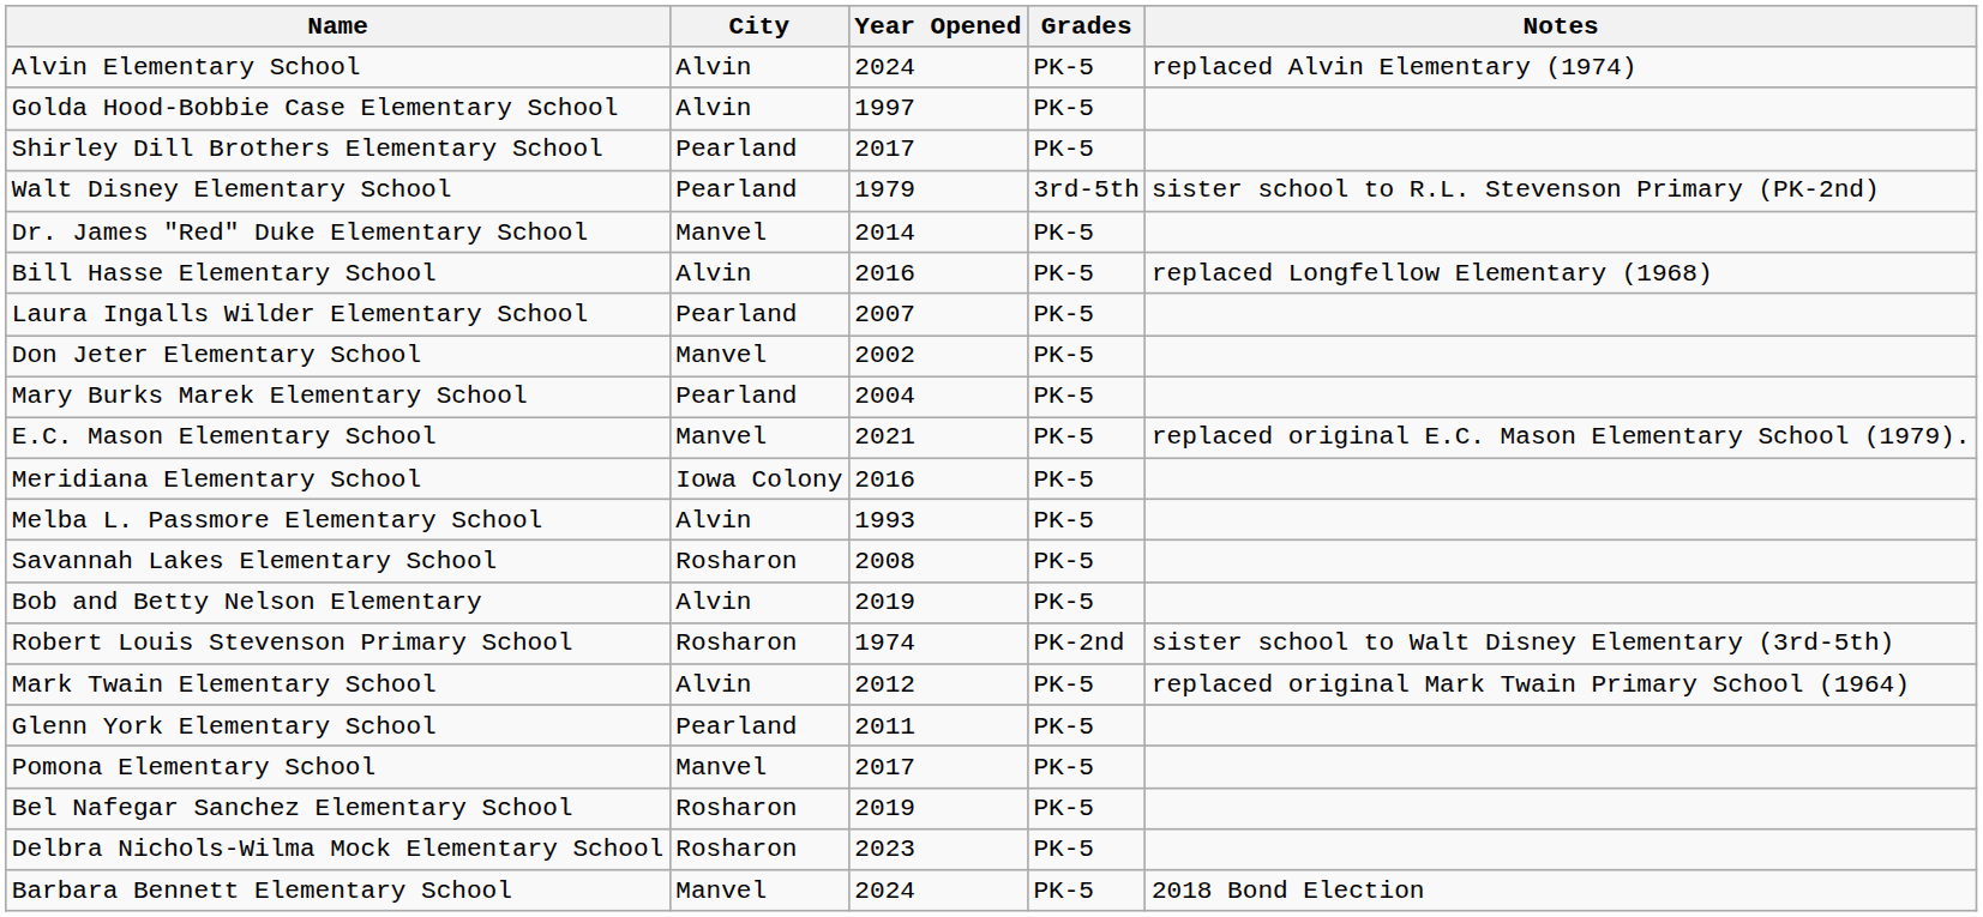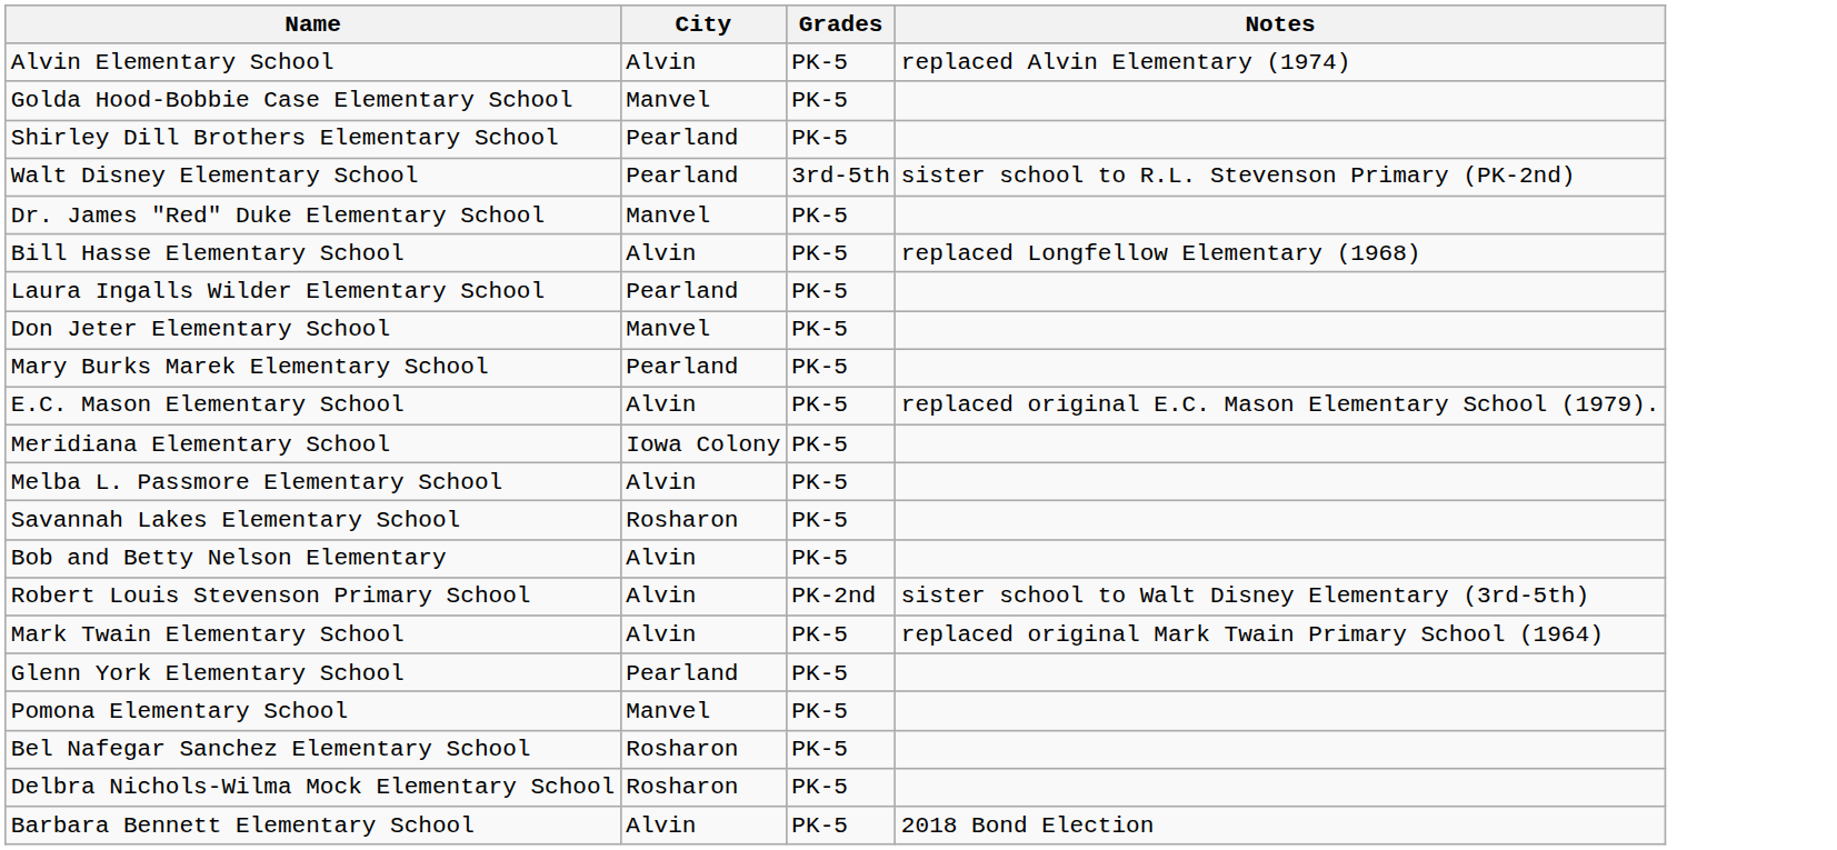- column: Year Opened | 2024 | 1997 | 2017 | 1979 | 2014 | 2016 | 2007 | 2002 | 2004 | 2021 | 2016 | 1993 | 2008 | 2019 | 1974 | 2012 | 2011 | 2017 | 2019 | 2023 | 2024
Golda Hood-Bobbie Case Elementary School | City: Alvin -> Manvel
E.C. Mason Elementary School | City: Manvel -> Alvin
Robert Louis Stevenson Primary School | City: Rosharon -> Alvin
Barbara Bennett Elementary School | City: Manvel -> Alvin
